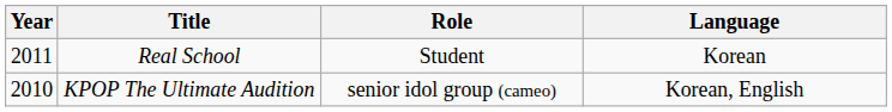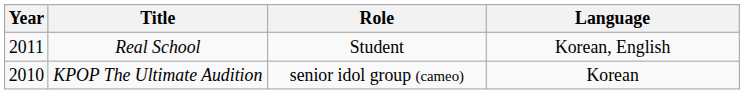Real School | Language: Korean -> Korean, English
KPOP The Ultimate Audition | Language: Korean, English -> Korean
